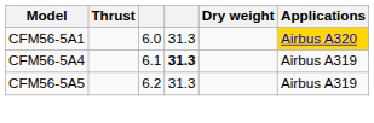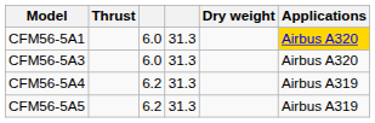+ row: CFM56-5A3 | 6.0 | 31.3 | Airbus A320
CFM56-5A4 | column 3: 6.1 -> 6.2
CFM56-5A4 | column 4: bold -> normal
